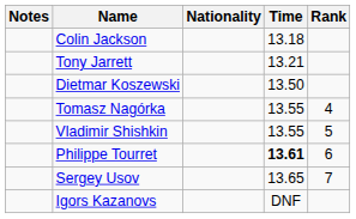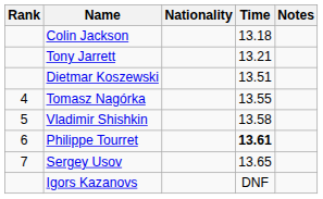columns swapped: Rank <-> Notes
Dietmar Koszewski | Time: 13.50 -> 13.51
Vladimir Shishkin | Time: 13.55 -> 13.58
